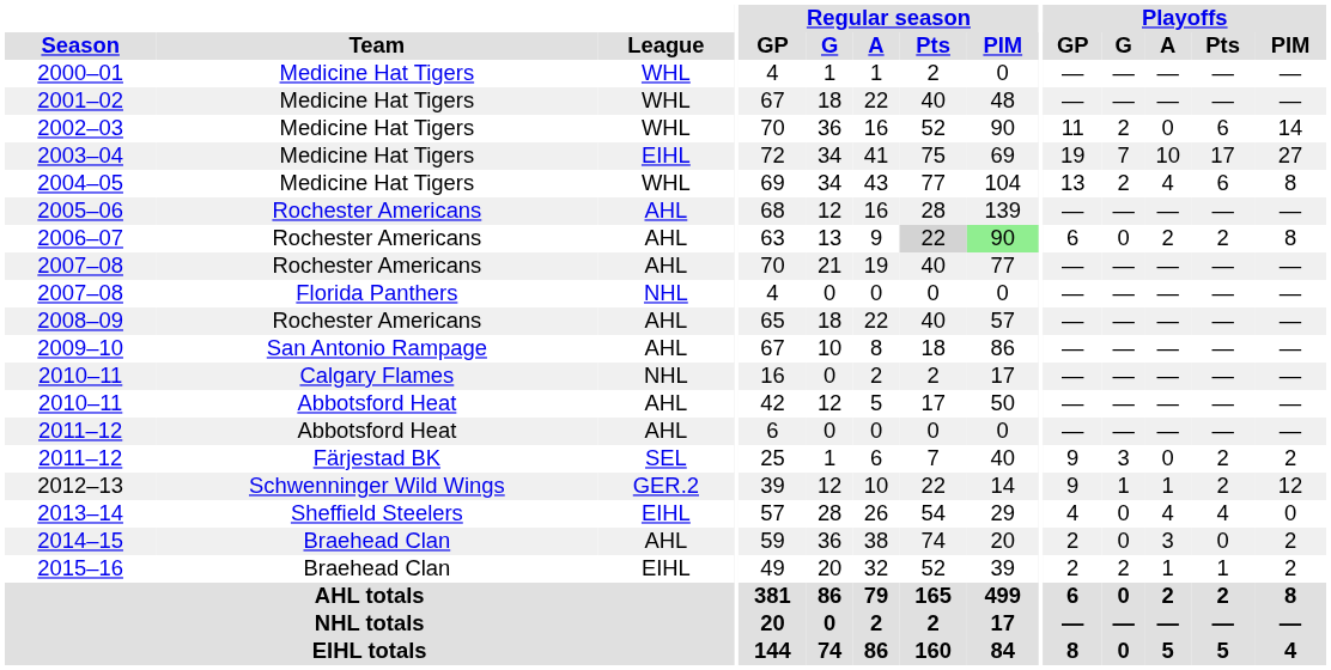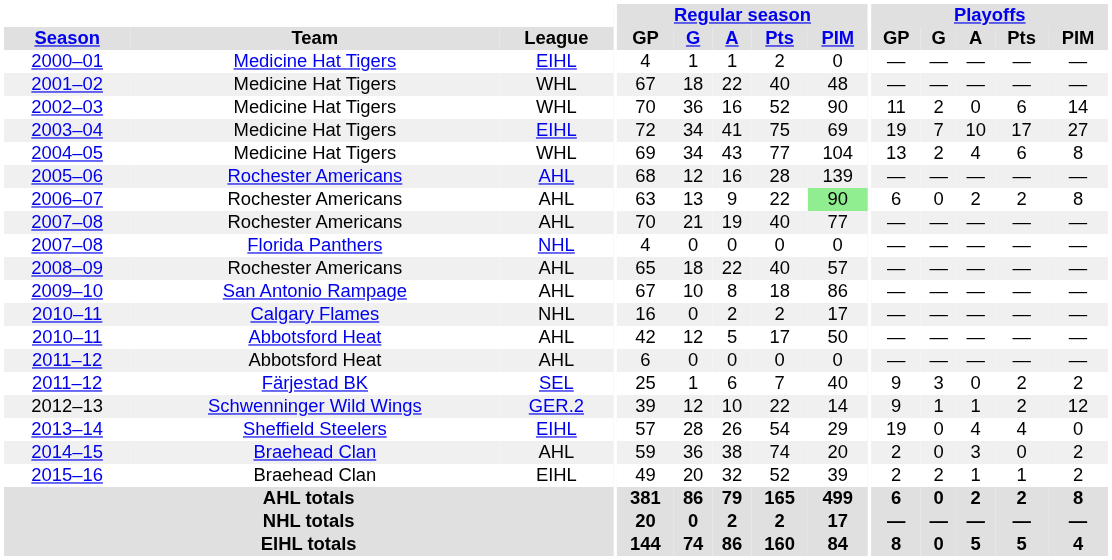2000–01 | League: WHL -> EIHL
2006–07 | Regular season / Pts: lightgrey background -> no background
2013–14 | Playoffs / GP: 4 -> 19
